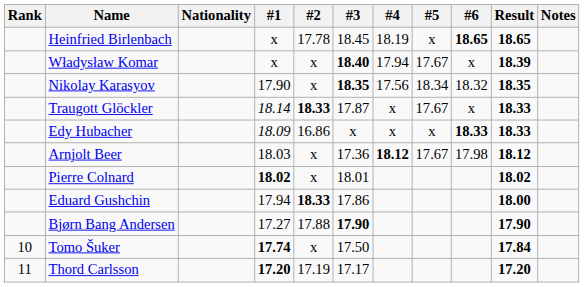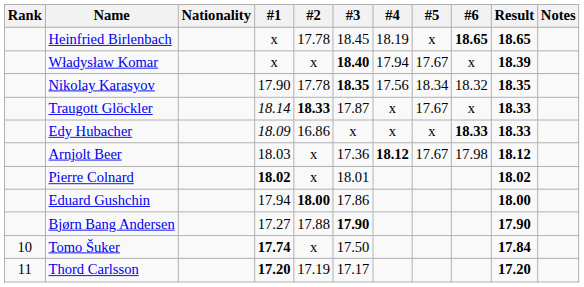Nikolay Karasyov | #2: x -> 17.78
Eduard Gushchin | #2: 18.33 -> 18.00
